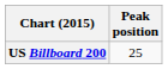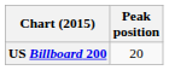US Billboard 200 | Peak position: 25 -> 20
